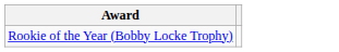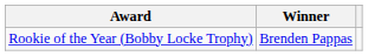+ column: Winner | Brenden Pappas
